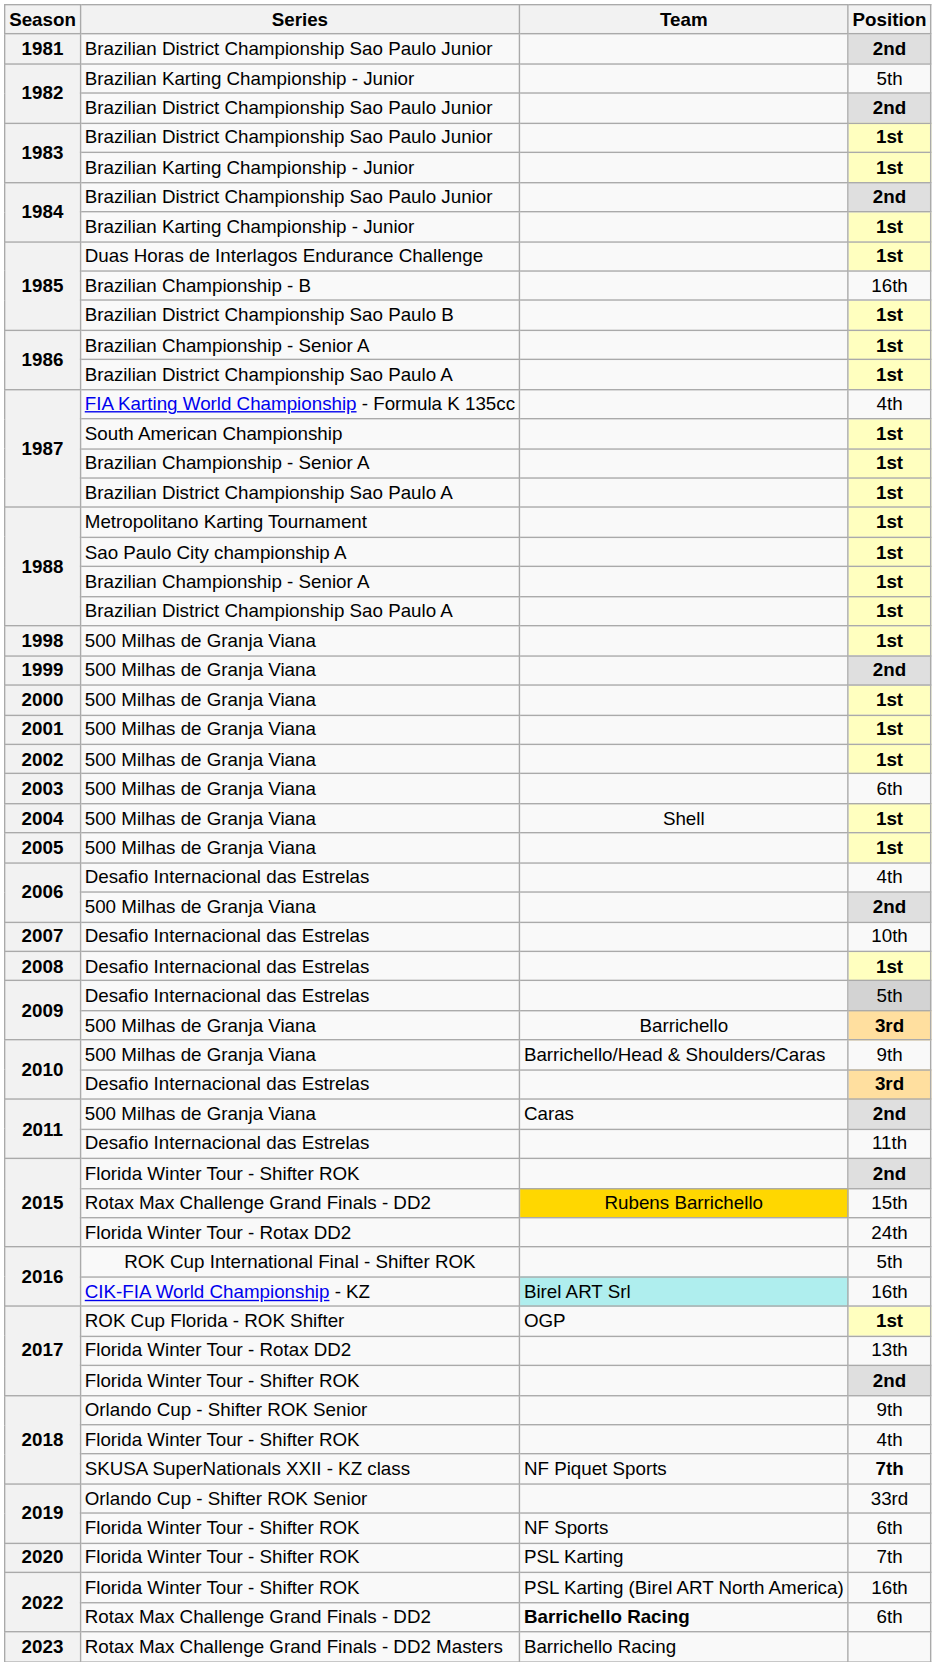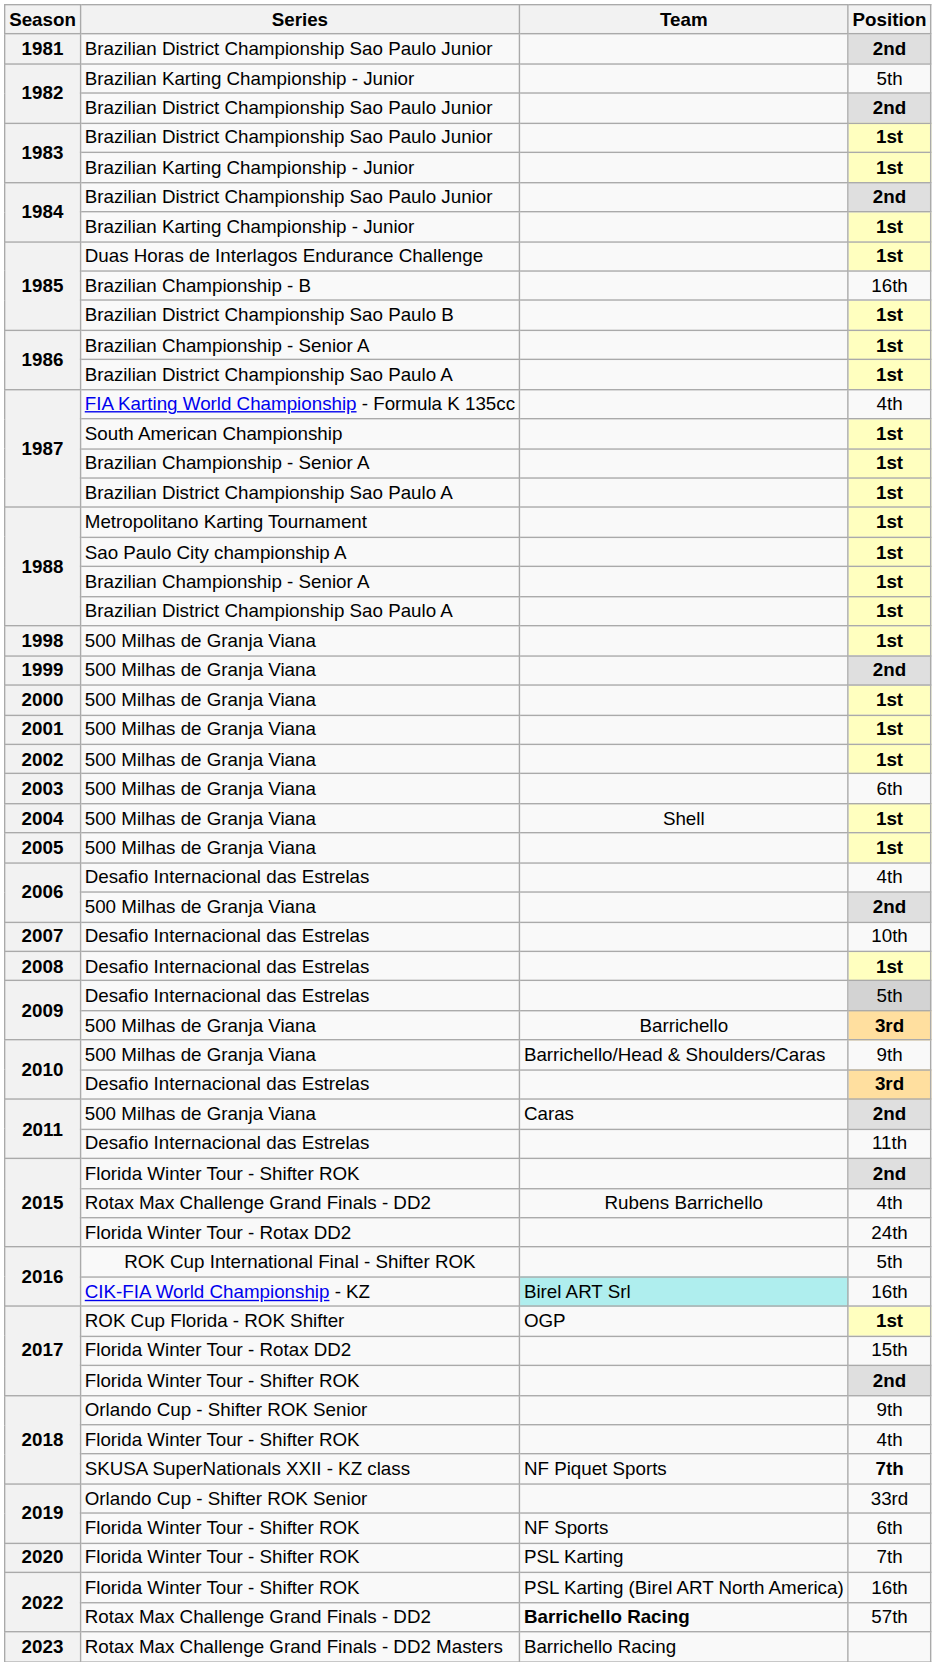2015 / Rotax Max Challenge Grand Finals - DD2 | Team: gold background -> no background
2015 / Rotax Max Challenge Grand Finals - DD2 | Position: 15th -> 4th
2017 / Florida Winter Tour - Rotax DD2 | Position: 13th -> 15th
2022 / Rotax Max Challenge Grand Finals - DD2 | Position: 6th -> 57th
